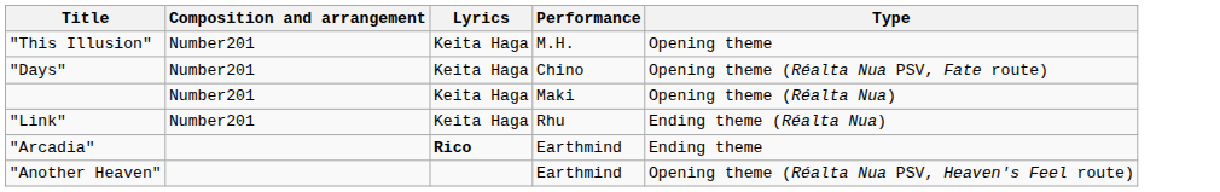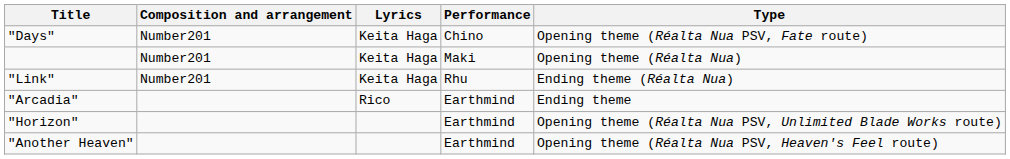- row: "This Illusion" | Number201 | Keita Haga | M.H. | Opening theme
"Arcadia" | Lyrics: bold -> normal
+ row: "Horizon" | Earthmind | Opening theme (Réalta Nua PSV, Unlimited Blade Works route)
